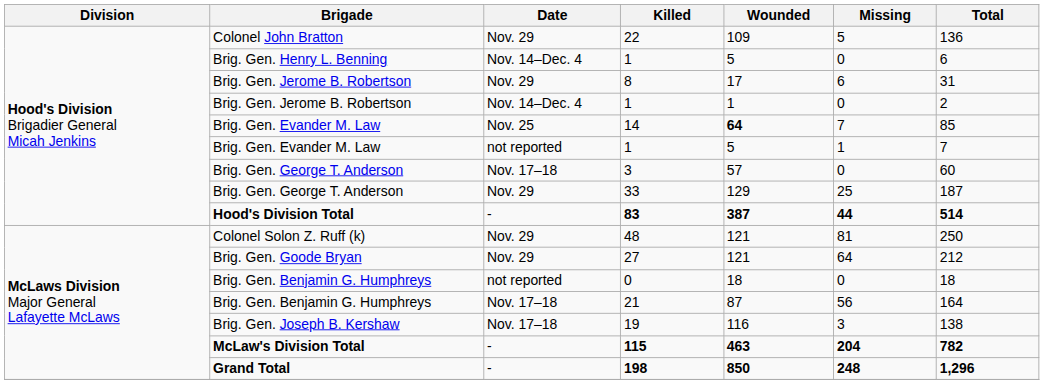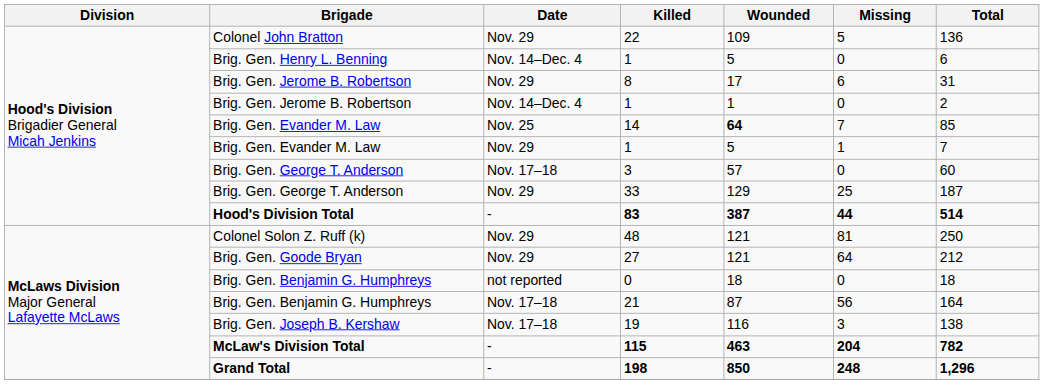Brig. Gen. Evander M. Law / 1 | Date: not reported -> Nov. 29
